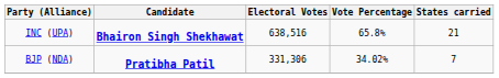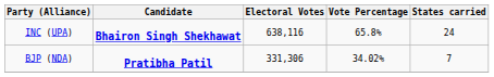INC (UPA) | Electoral Votes: 638,516 -> 638,116
INC (UPA) | States carried: 21 -> 24
